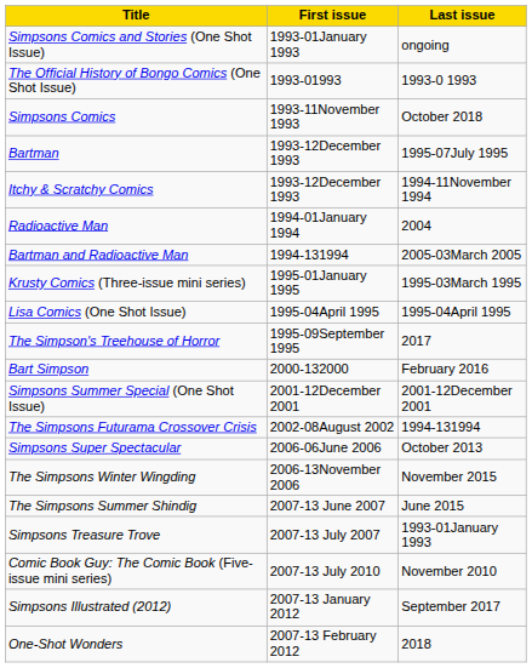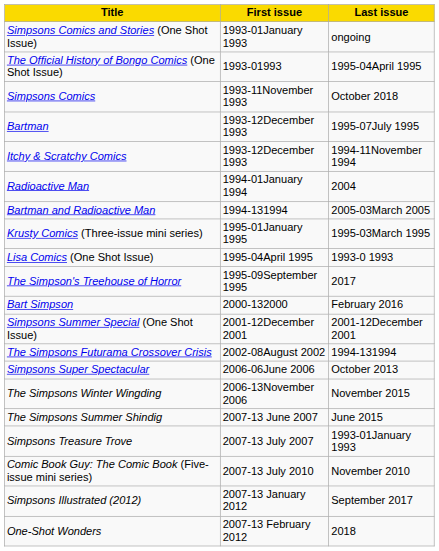The Official History of Bongo Comics (One Shot Issue) | Last issue: 1993-0 1993 -> 1995-04April 1995
Lisa Comics (One Shot Issue) | Last issue: 1995-04April 1995 -> 1993-0 1993
